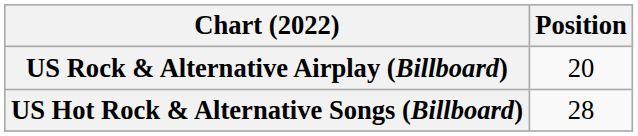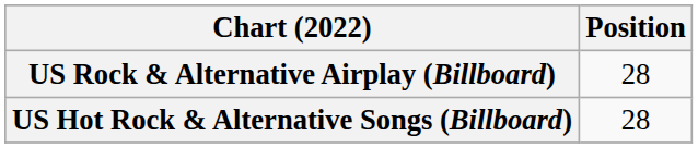US Rock & Alternative Airplay (Billboard) | Position: 20 -> 28
